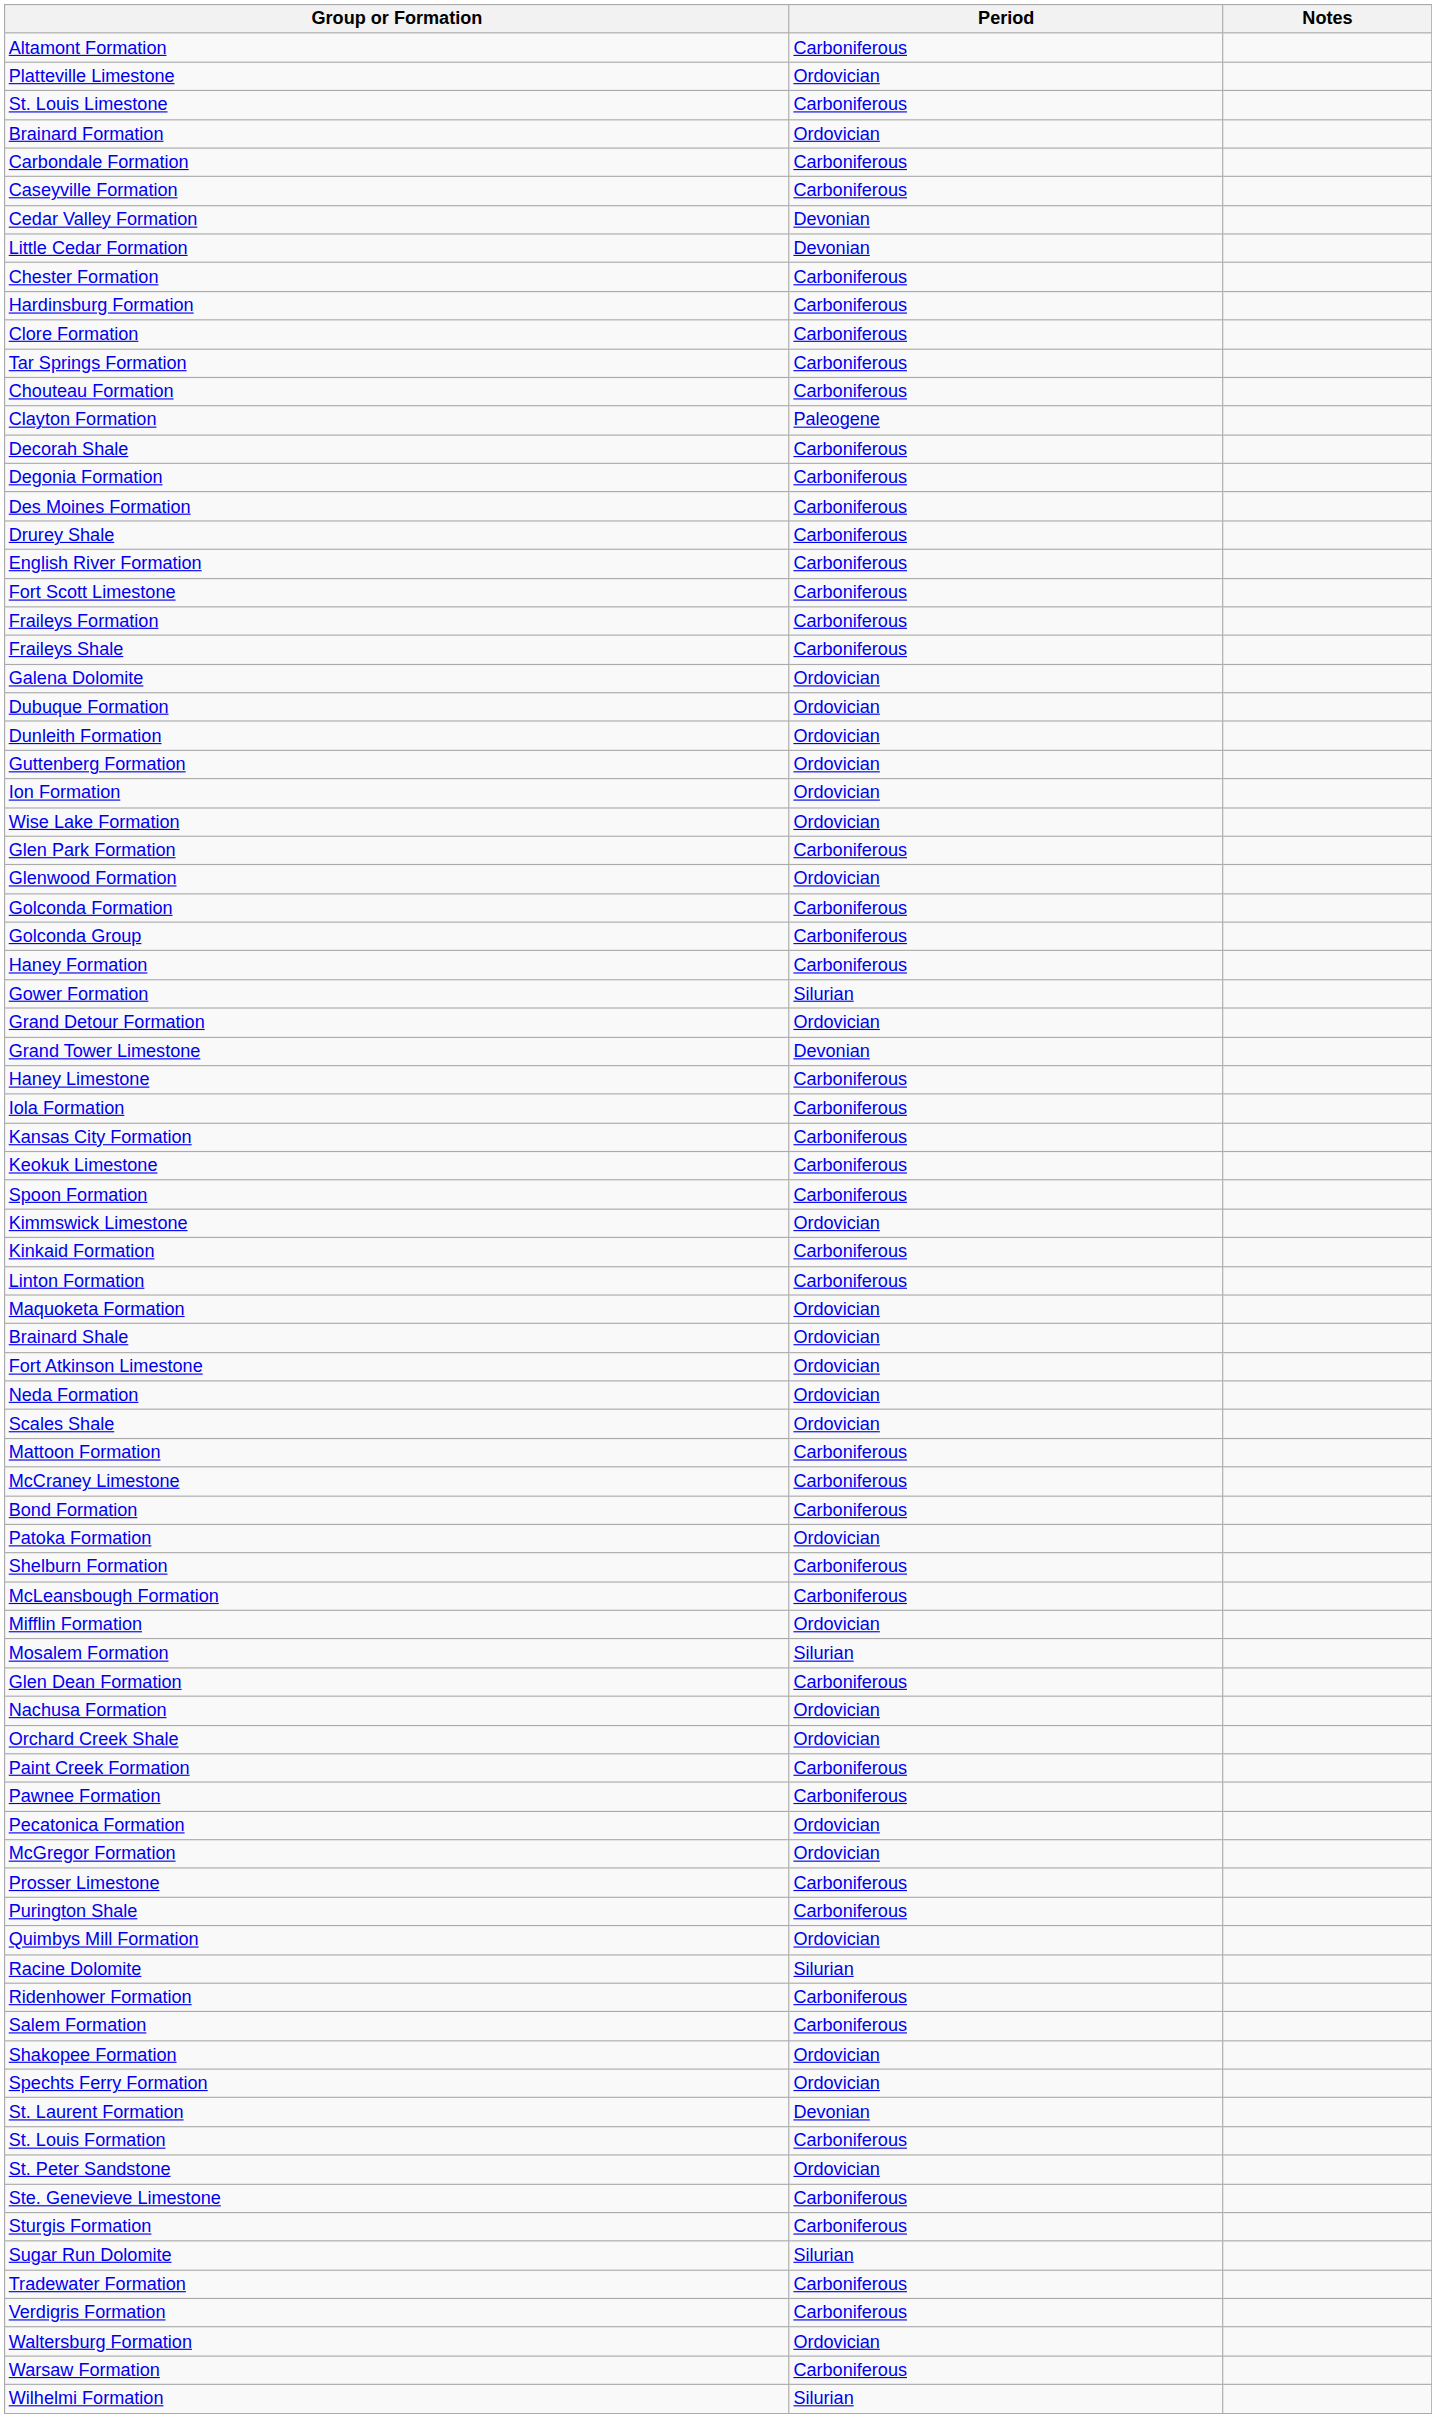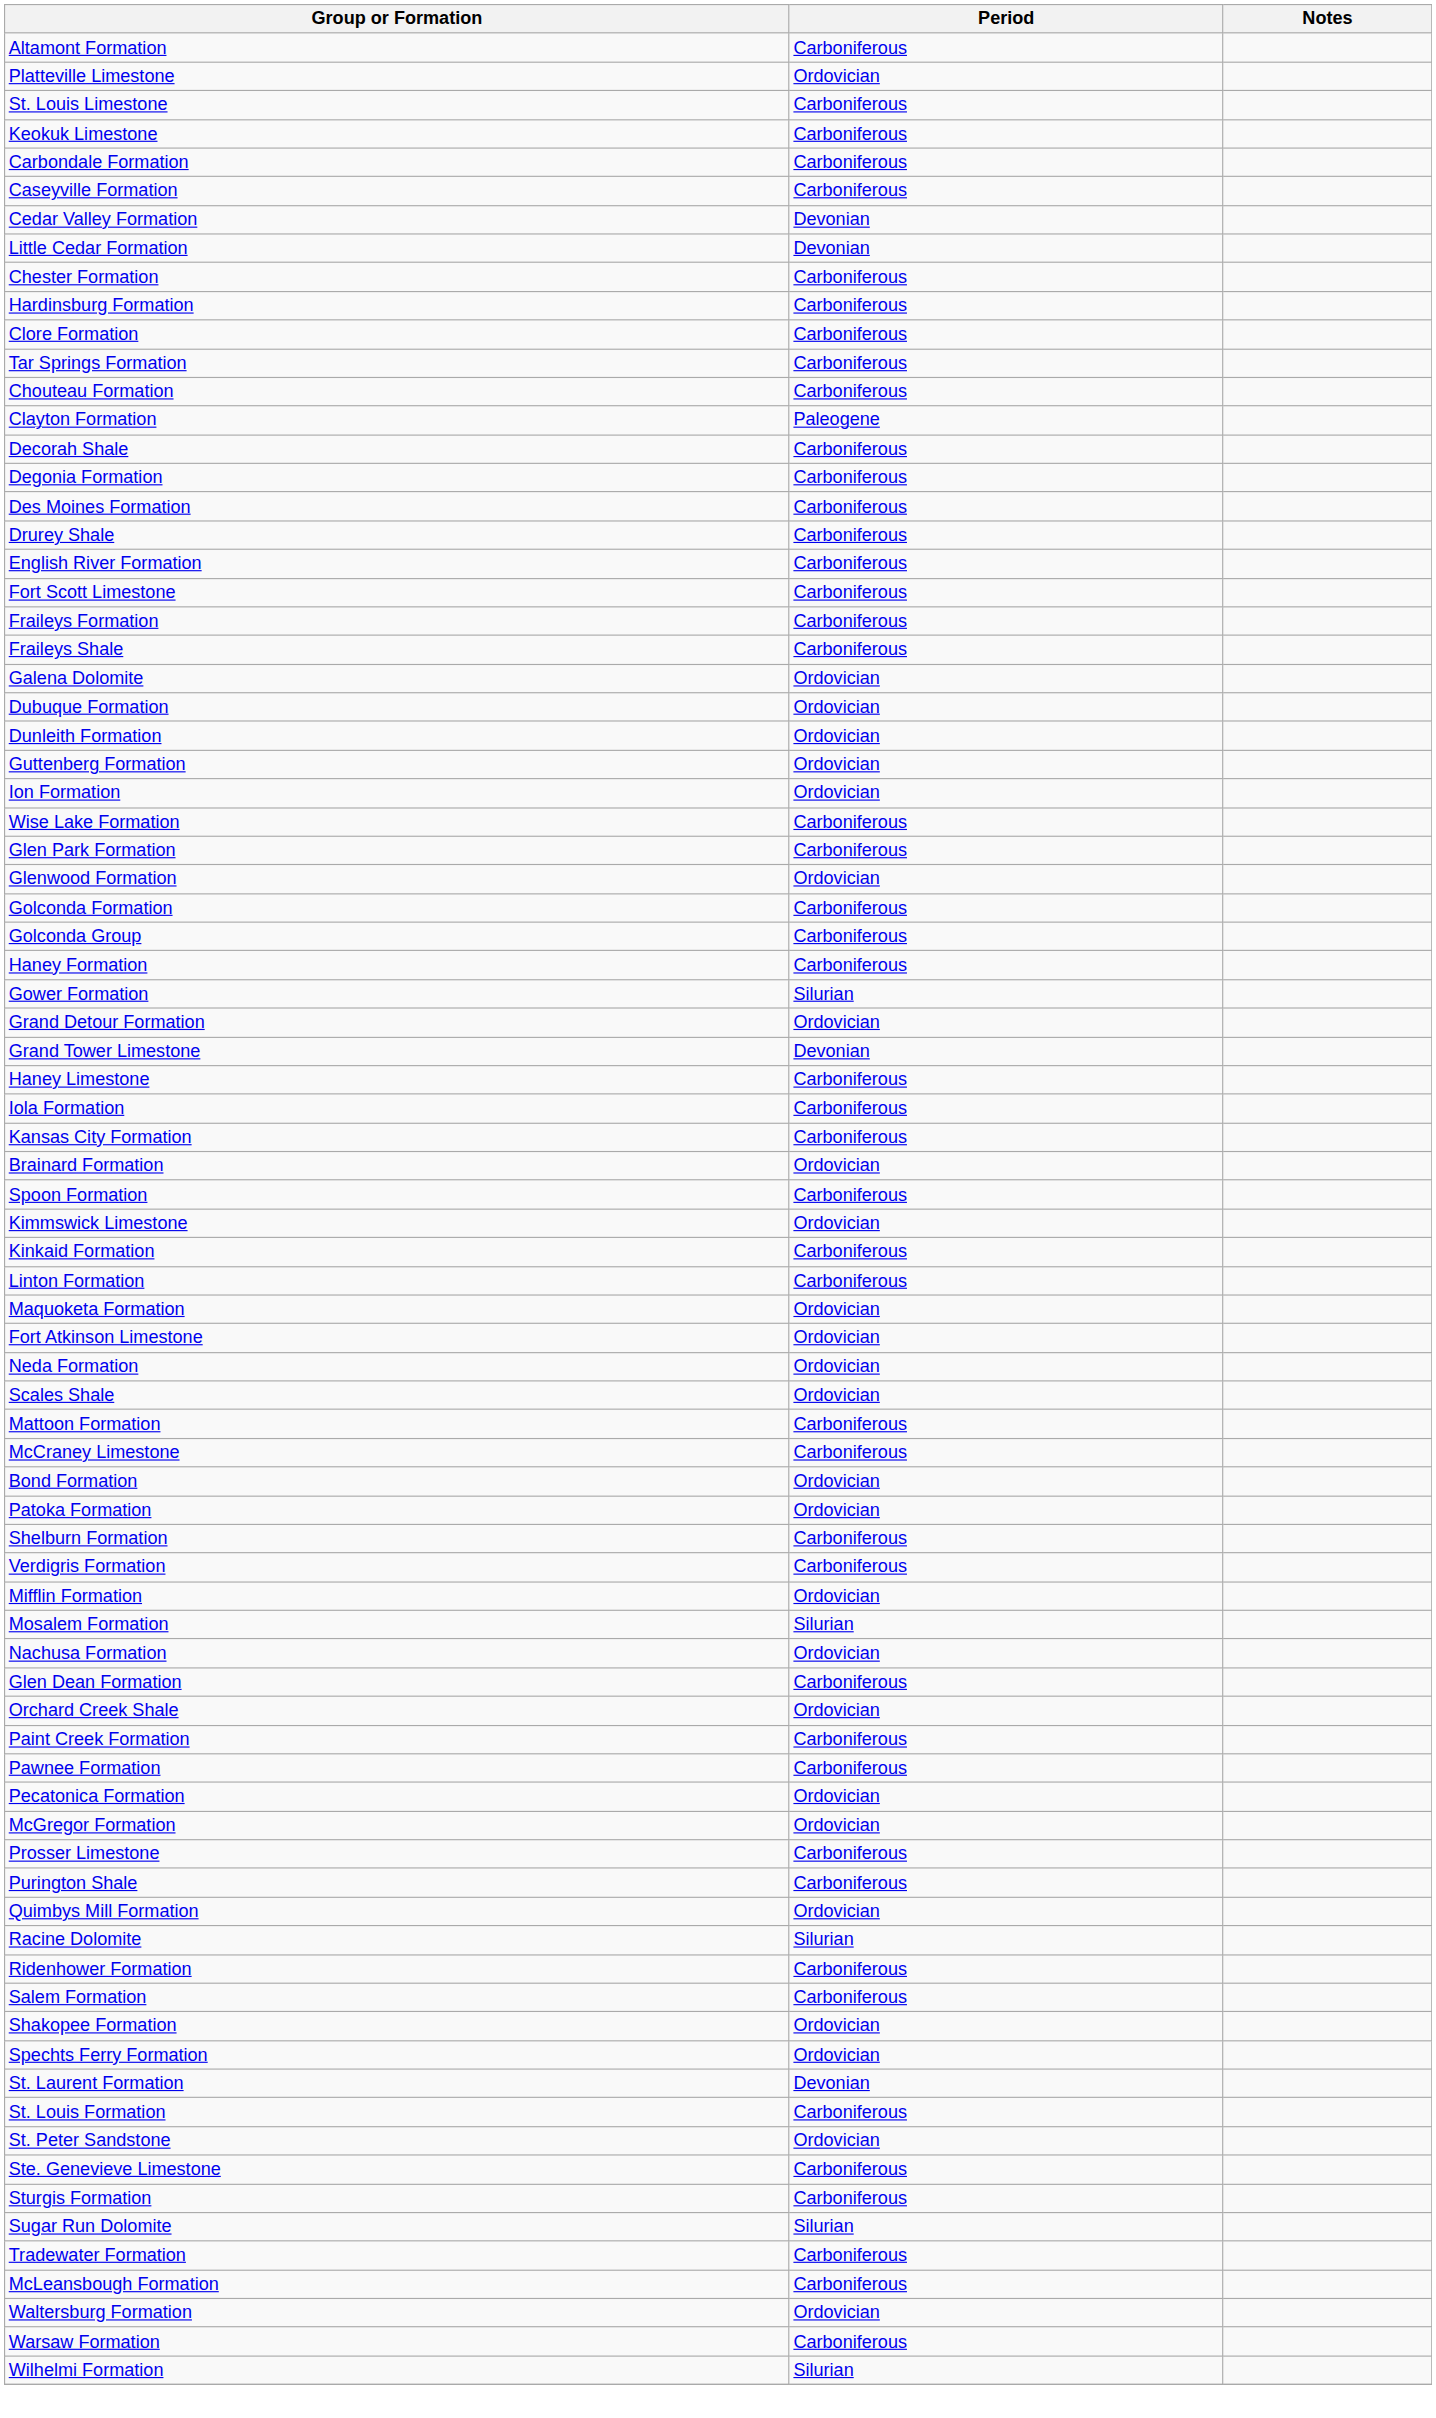rows swapped: Brainard Formation <-> Keokuk Limestone
Wise Lake Formation | Period: Ordovician -> Carboniferous
- row: Brainard Shale | Ordovician
Bond Formation | Period: Carboniferous -> Ordovician
rows swapped: McLeansbough Formation <-> Verdigris Formation
rows swapped: Nachusa Formation <-> Glen Dean Formation
